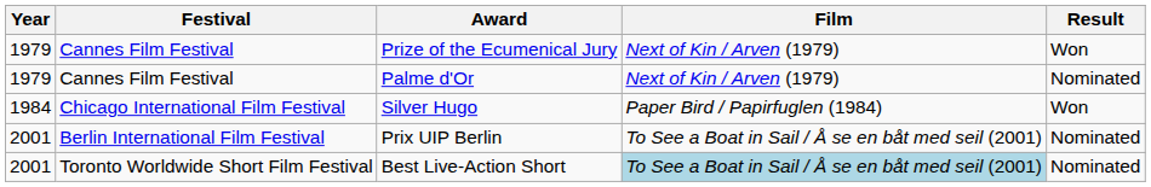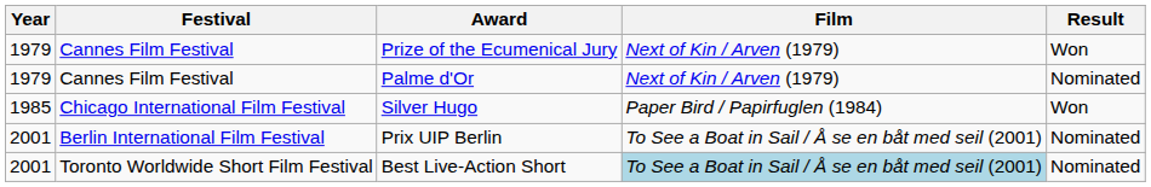Silver Hugo | Year: 1984 -> 1985
